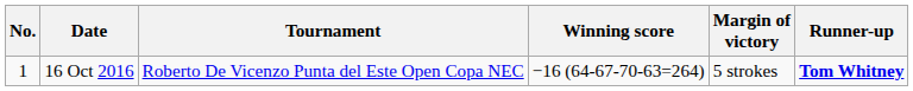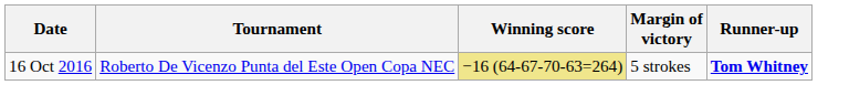- column: No. | 1
16 Oct 2016 | Winning score: no background -> khaki background
